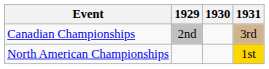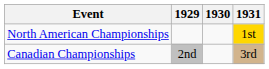rows swapped: North American Championships <-> Canadian Championships
